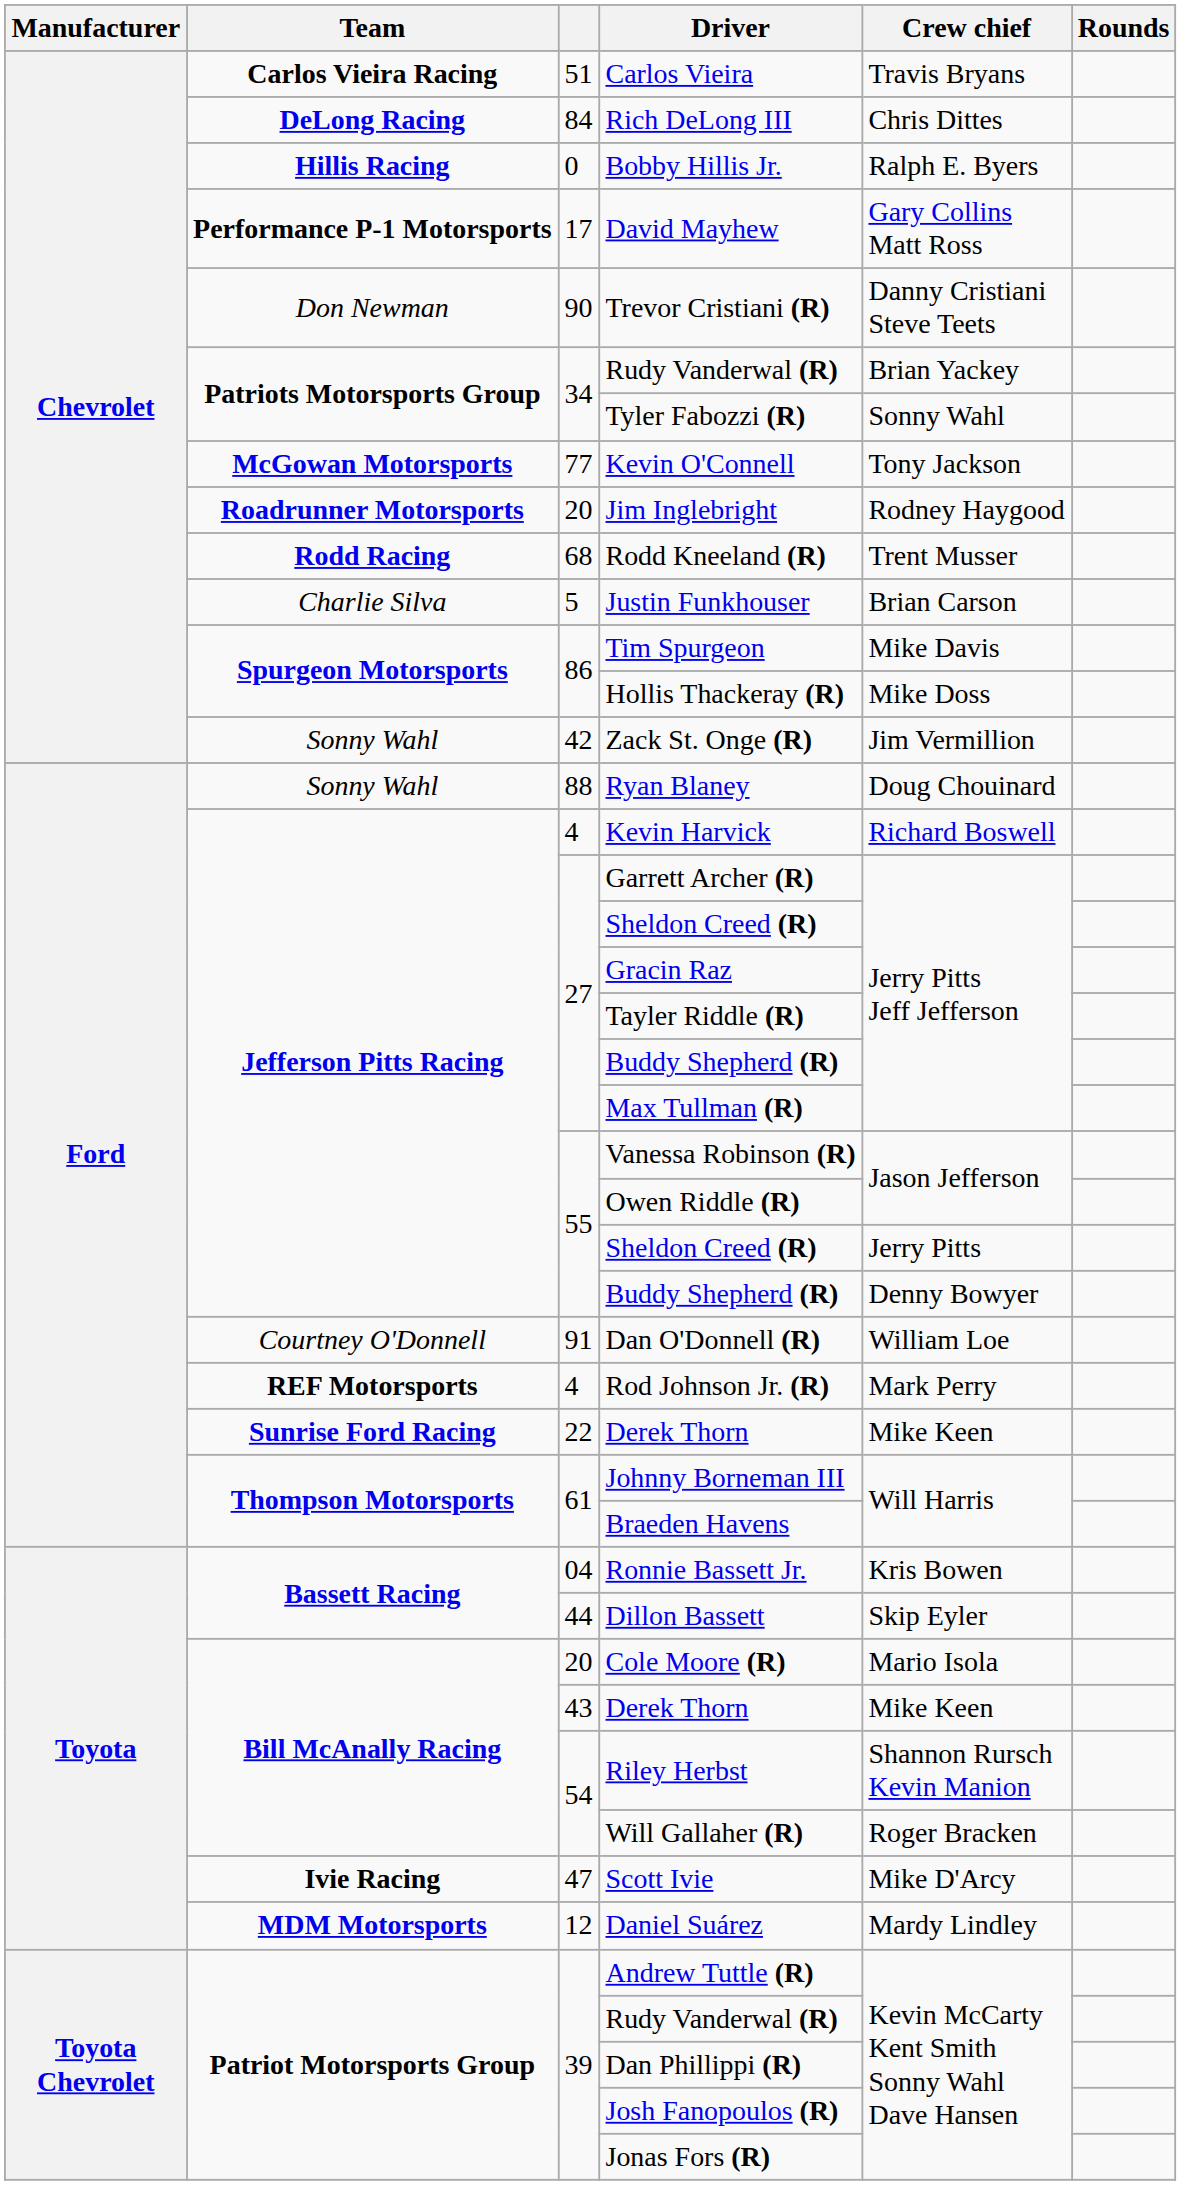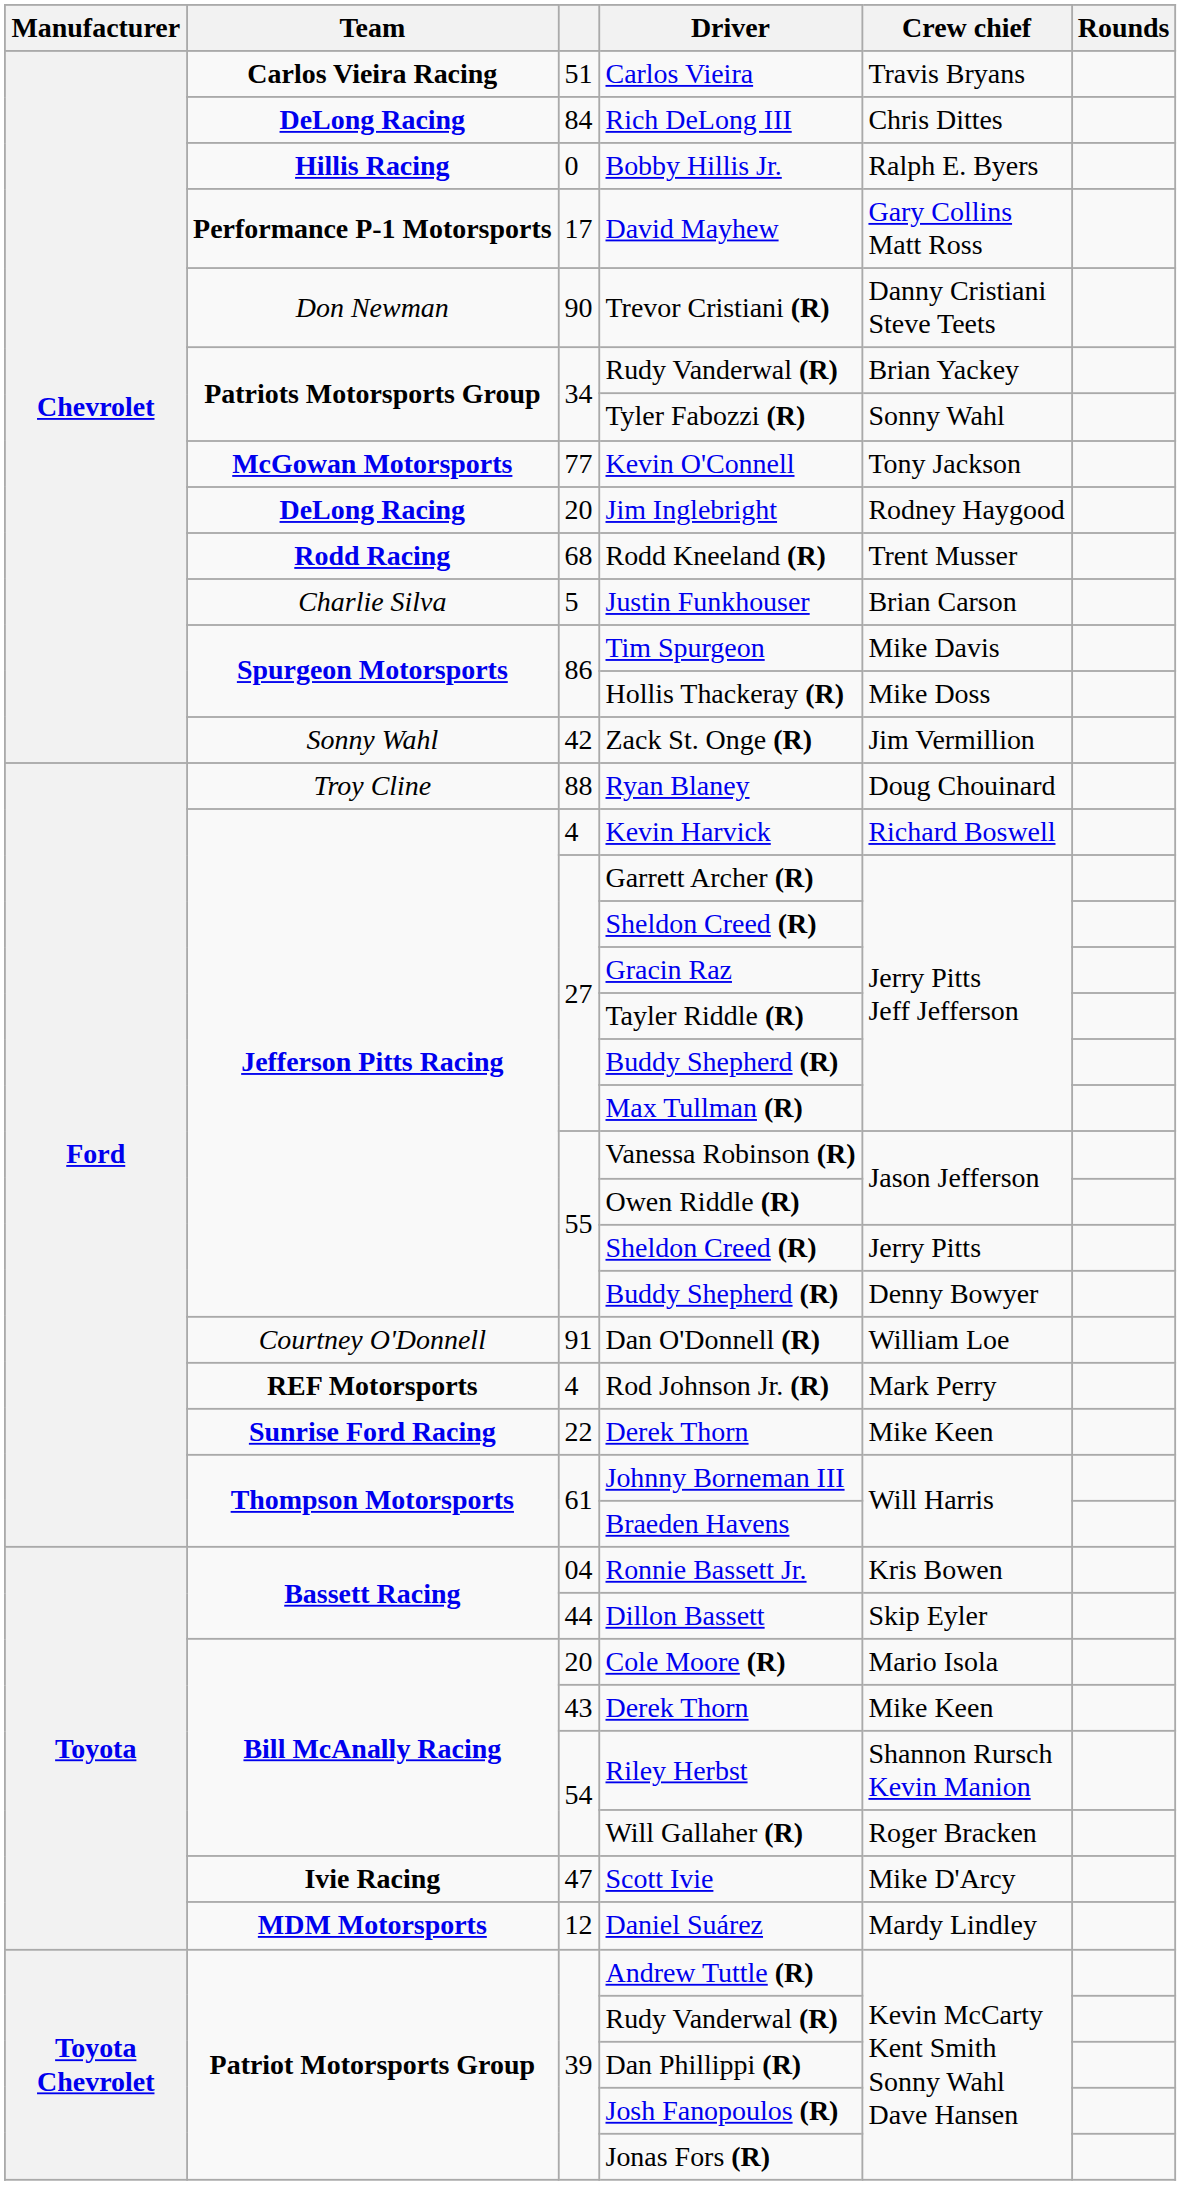Jim Inglebright | Team: Roadrunner Motorsports -> DeLong Racing
Ryan Blaney | Team: Sonny Wahl -> Troy Cline
